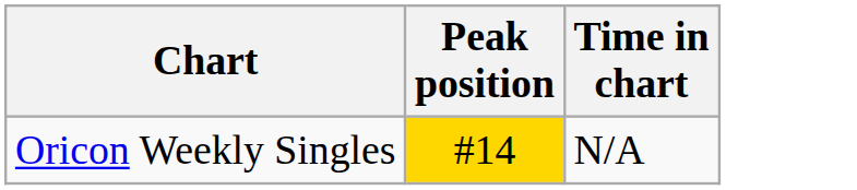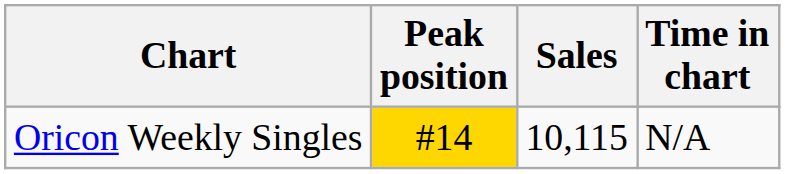+ column: Sales | 10,115
